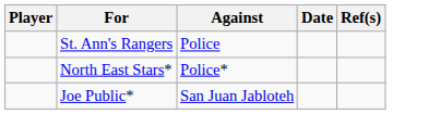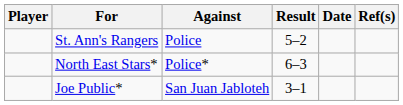+ column: Result | 5–2 | 6–3 | 3–1
